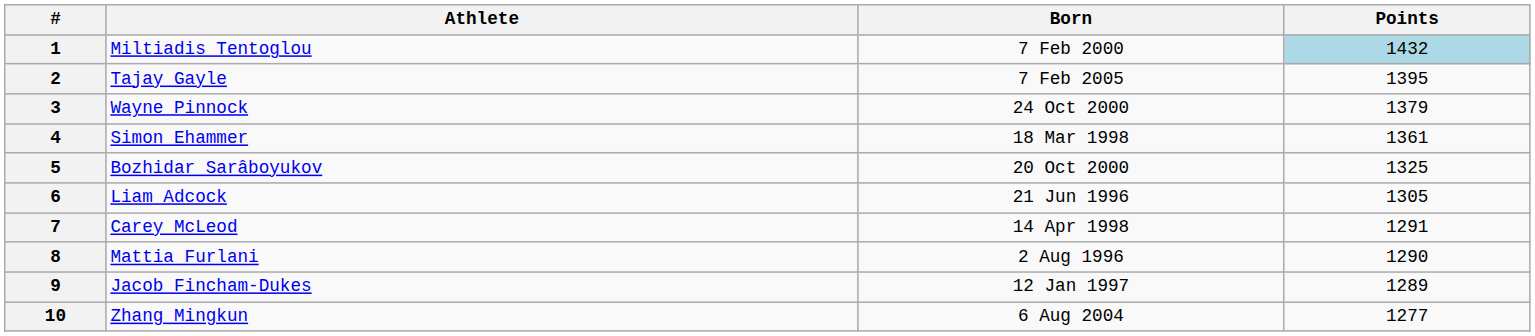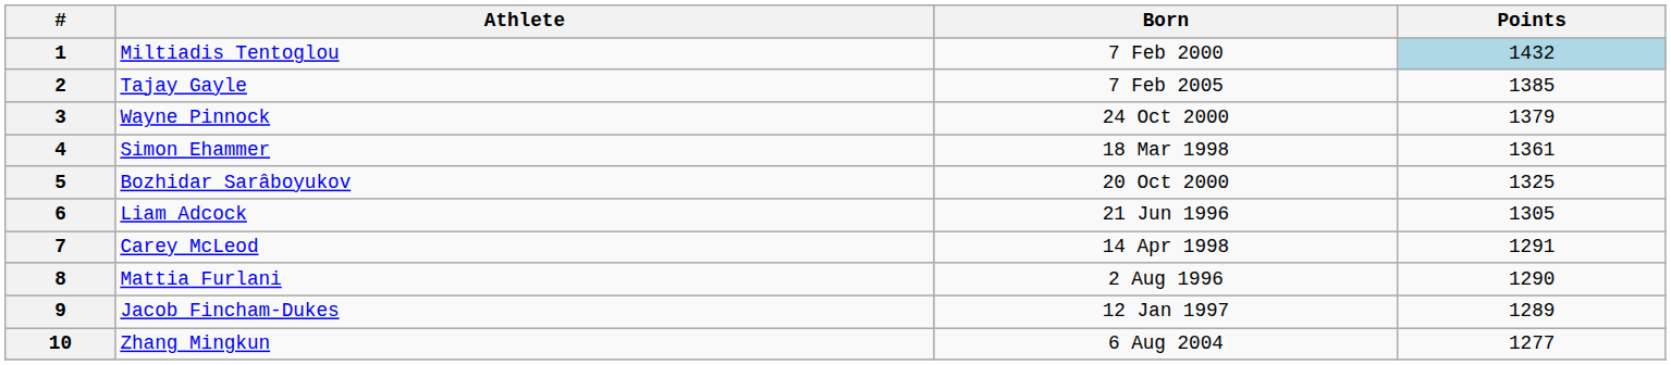2 | Points: 1395 -> 1385
